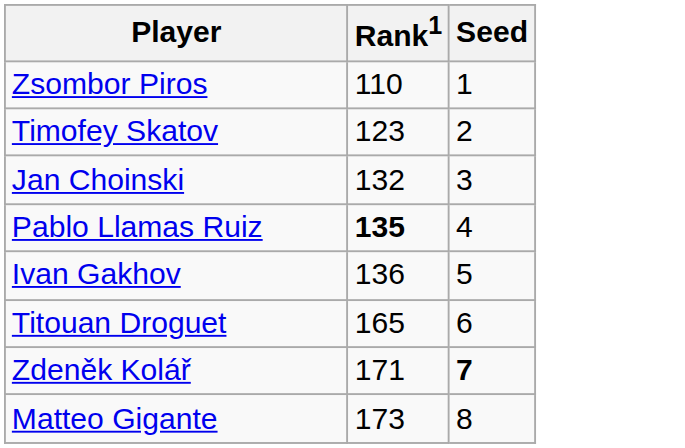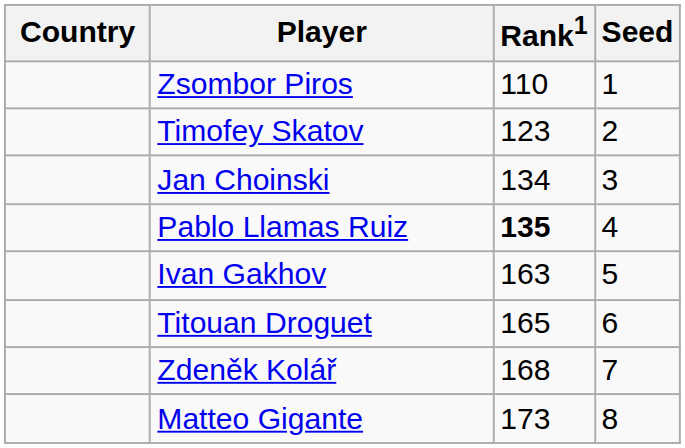+ column: Country
Jan Choinski | Rank1: 132 -> 134
Ivan Gakhov | Rank1: 136 -> 163
Zdeněk Kolář | Rank1: 171 -> 168
Zdeněk Kolář | Seed: bold -> normal
